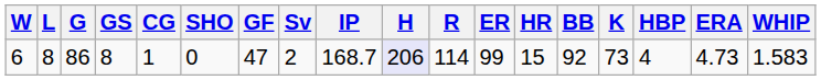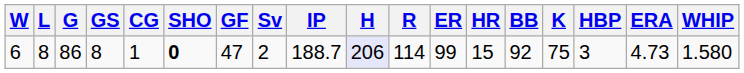6 | SHO: normal -> bold
6 | IP: 168.7 -> 188.7
6 | K: 73 -> 75
6 | HBP: 4 -> 3
6 | WHIP: 1.583 -> 1.580
